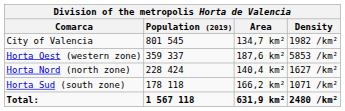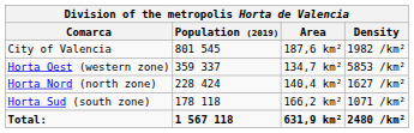City of Valencia | Area: 134,7 km² -> 187,6 km²
Horta Oest (western zone) | Area: 187,6 km² -> 134,7 km²
